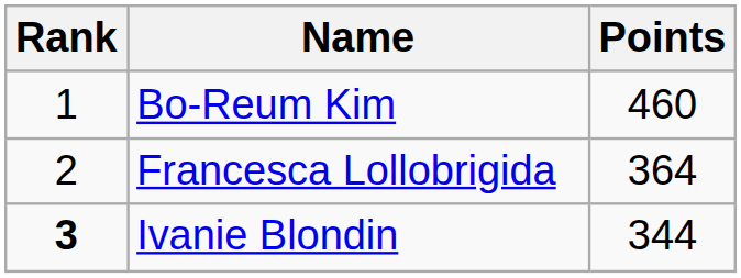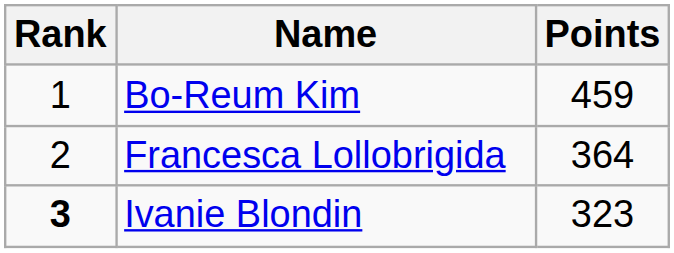Bo-Reum Kim | Points: 460 -> 459
Ivanie Blondin | Points: 344 -> 323
